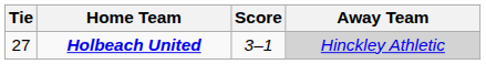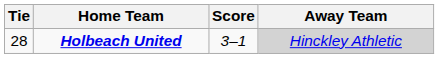Holbeach United | Tie: 27 -> 28
